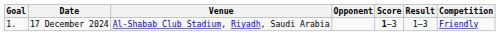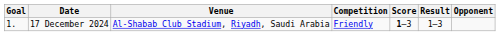columns swapped: Opponent <-> Competition
